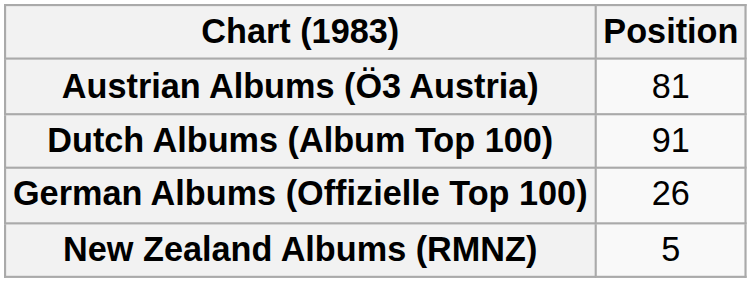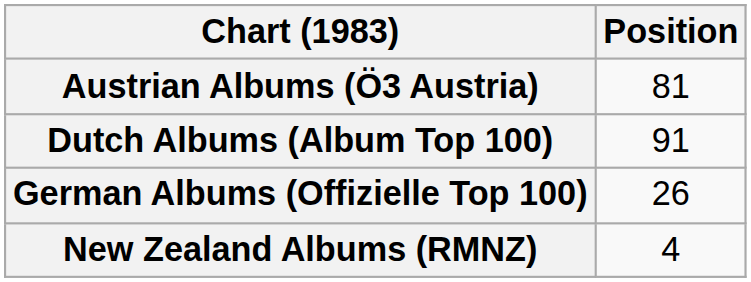New Zealand Albums (RMNZ) | Position: 5 -> 4
